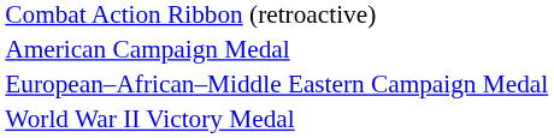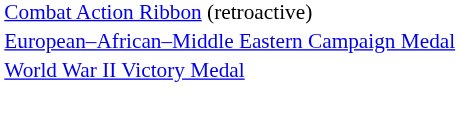- row: American Campaign Medal
